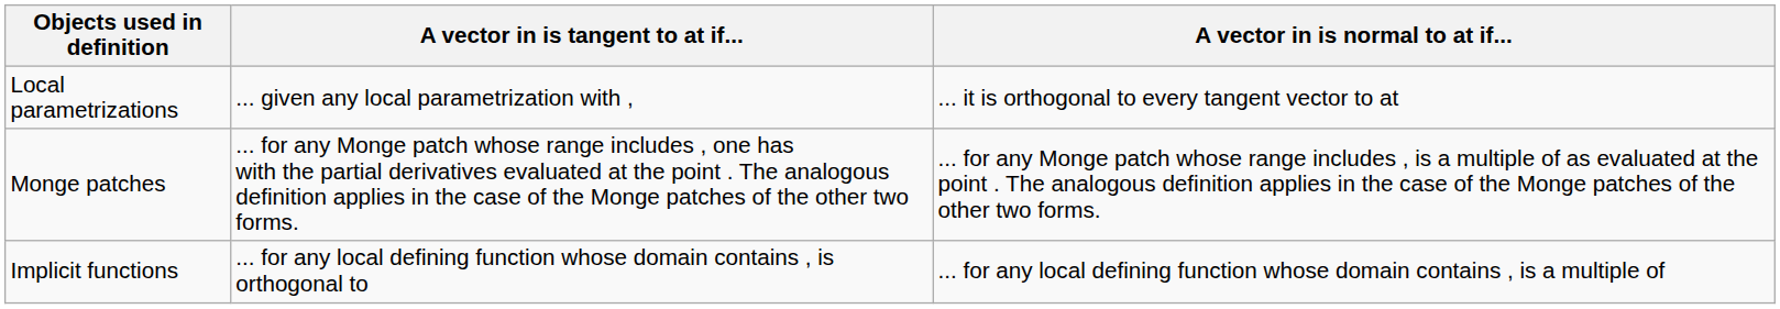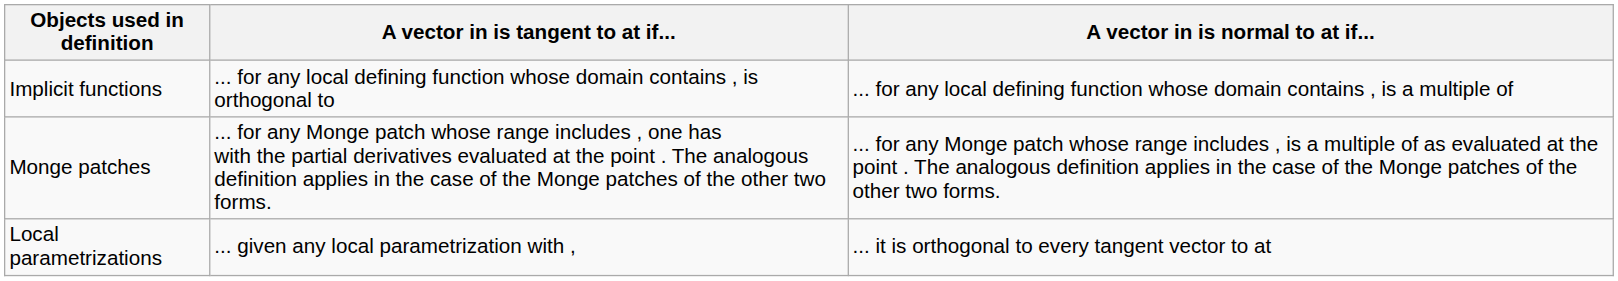rows swapped: Local parametrizations <-> Implicit functions
